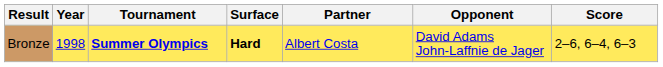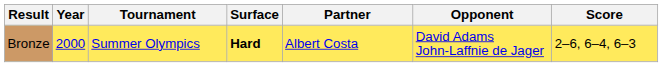Bronze | Year: 1998 -> 2000
Bronze | Tournament: bold -> normal
